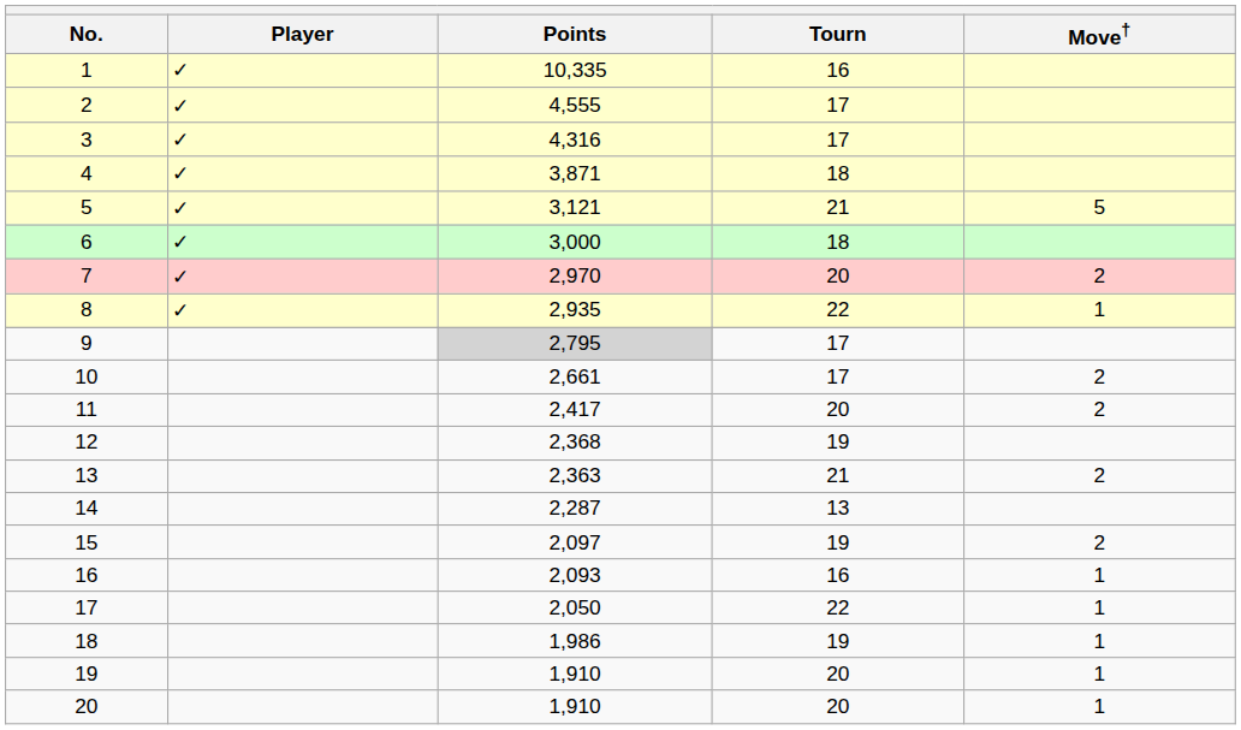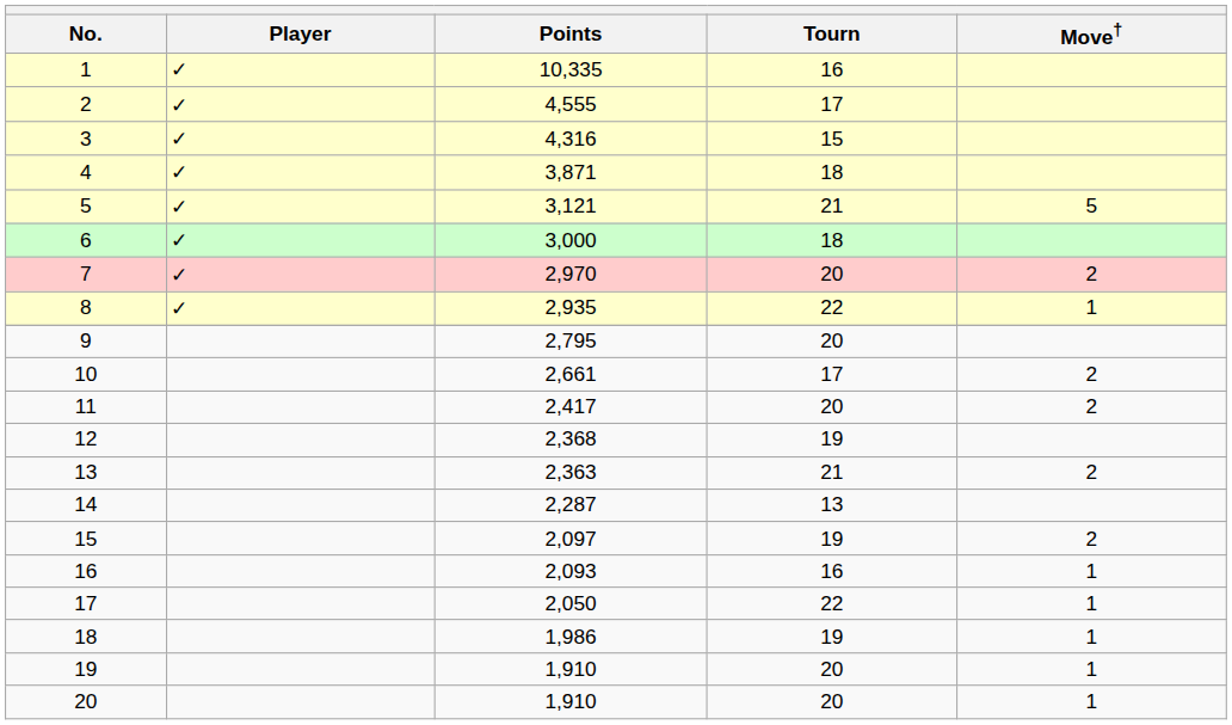3 | Tourn: 17 -> 15
9 | Points: lightgrey background -> no background
9 | Tourn: 17 -> 20
